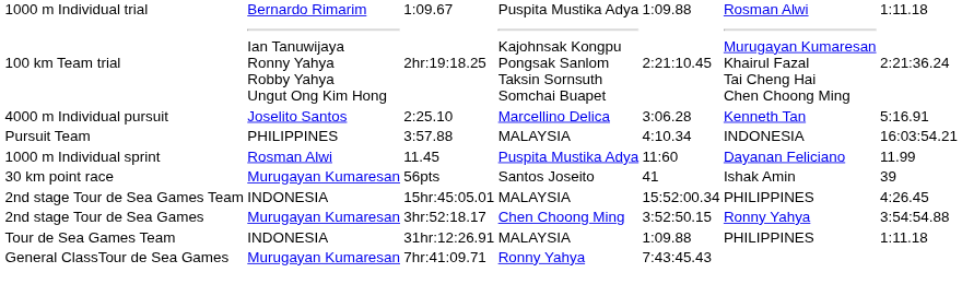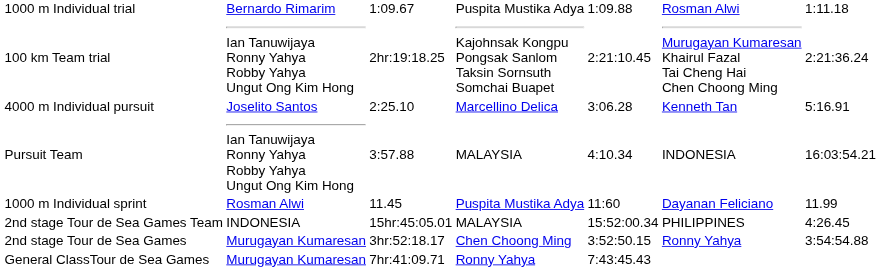Pursuit Team | column 2: PHILIPPINES -> Ian Tanuwijaya Ronny Yahya Robby Yahya Ungut Ong Kim Hong
- row: 30 km point race | Murugayan Kumaresan | 56pts | Santos Joseito | 41 | Ishak Amin | 39
- row: Tour de Sea Games Team | INDONESIA | 31hr:12:26.91 | MALAYSIA | 1:09.88 | PHILIPPINES | 1:11.18
